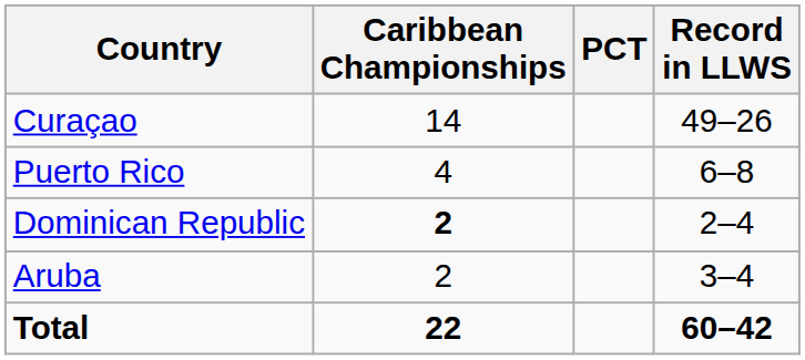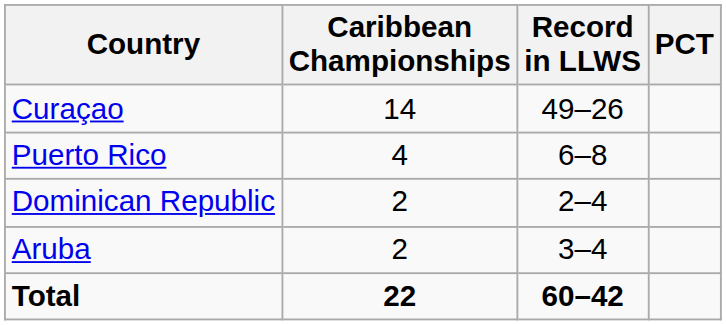columns swapped: Record in LLWS <-> PCT
Dominican Republic | Caribbean Championships: bold -> normal
